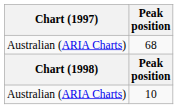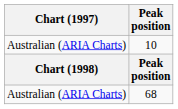rows swapped: 10 <-> 68
